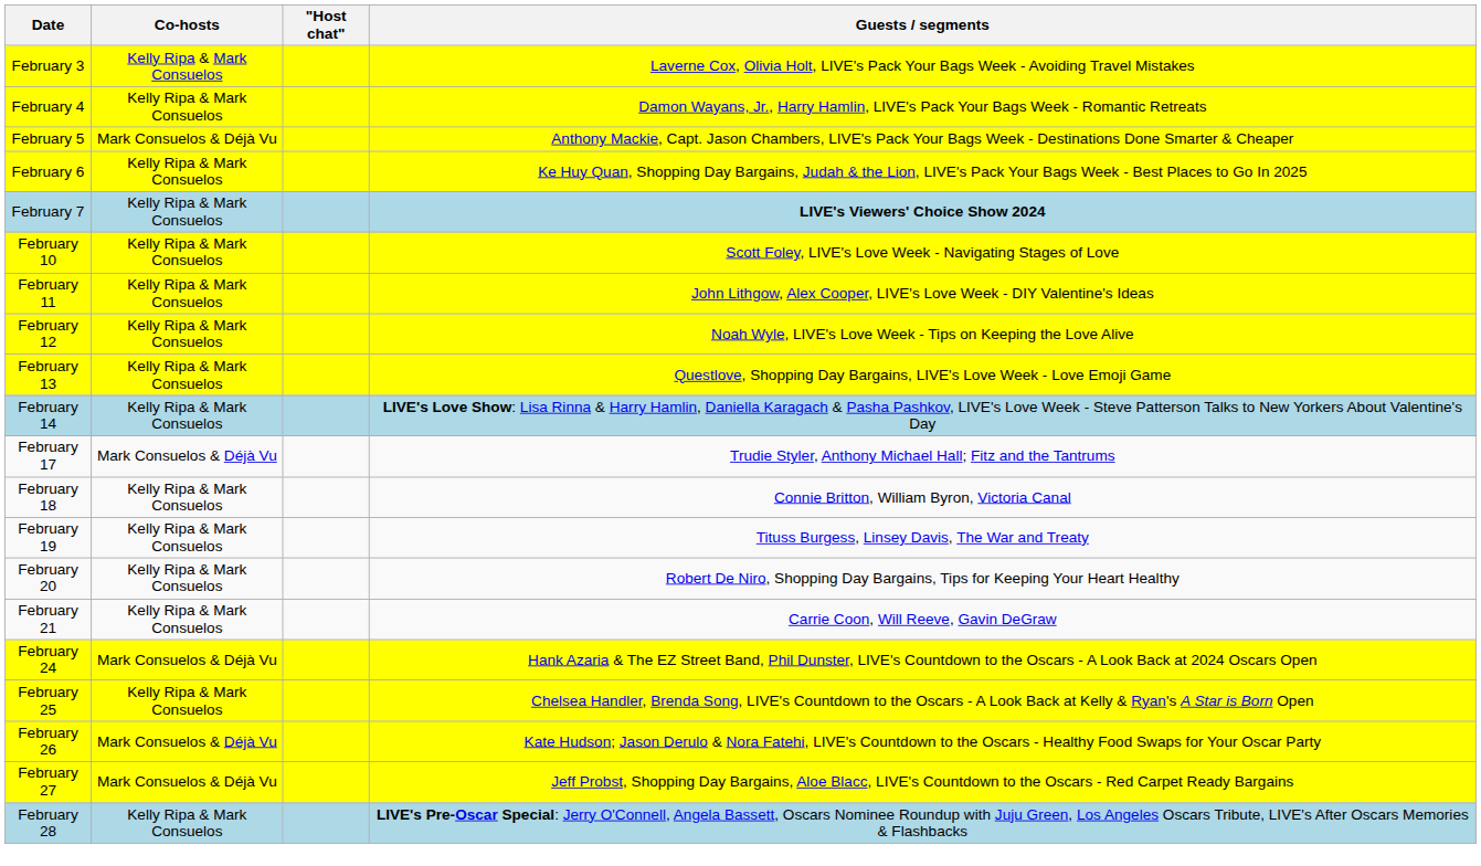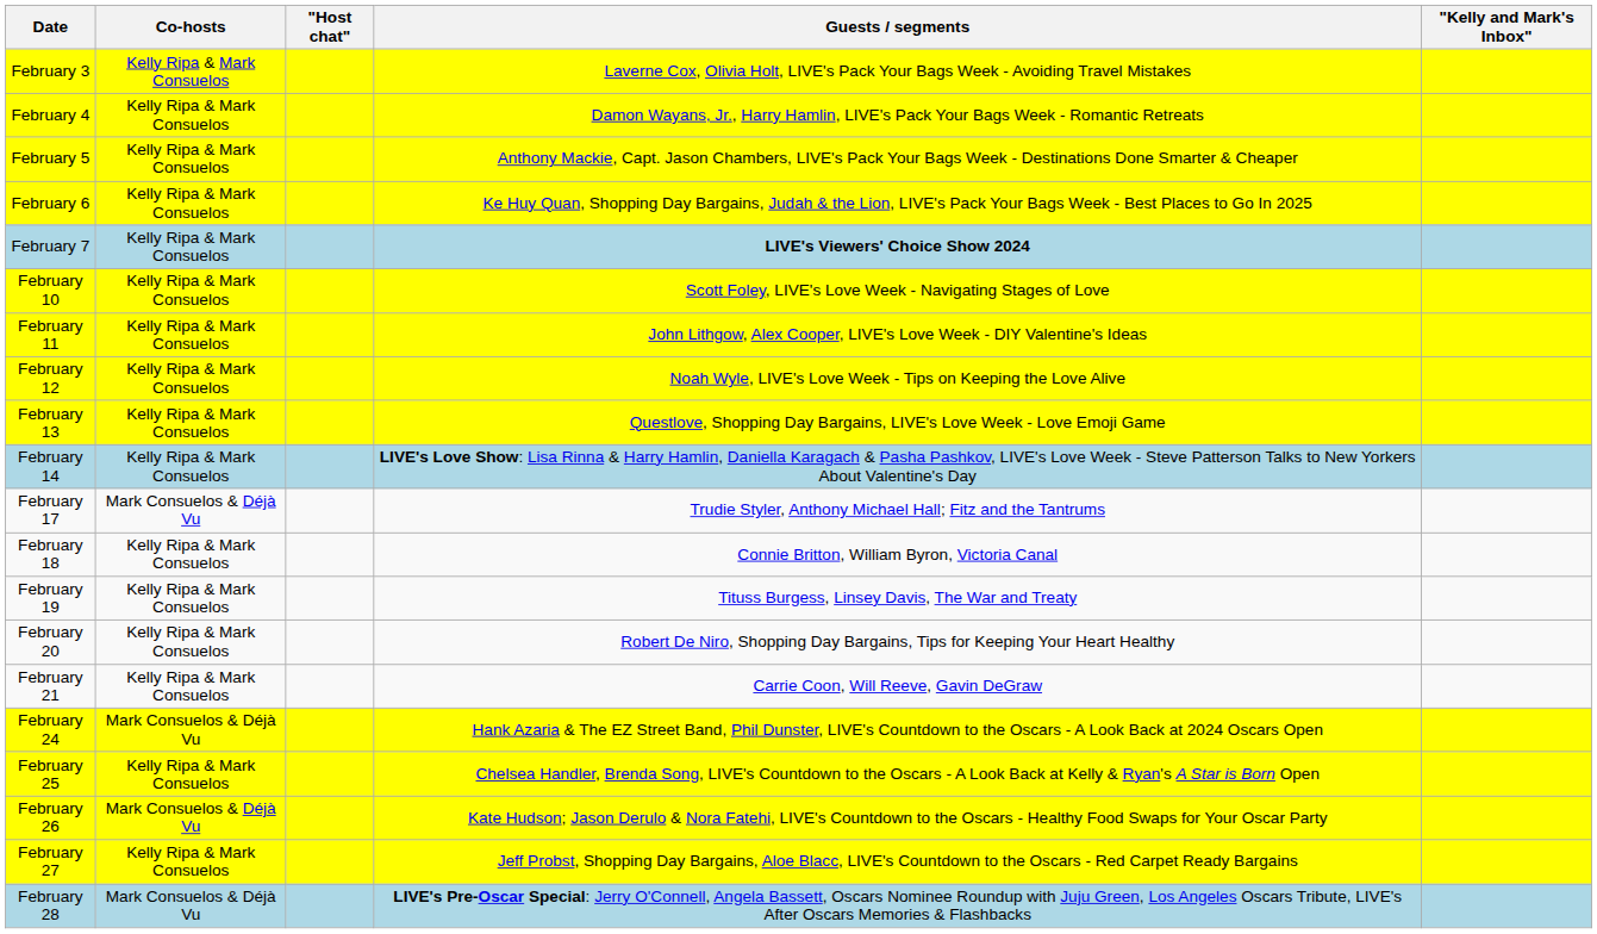+ column: "Kelly and Mark's Inbox"
February 5 | Co-hosts: Mark Consuelos & Déjà Vu -> Kelly Ripa & Mark Consuelos
February 27 | Co-hosts: Mark Consuelos & Déjà Vu -> Kelly Ripa & Mark Consuelos
February 28 | Co-hosts: Kelly Ripa & Mark Consuelos -> Mark Consuelos & Déjà Vu
